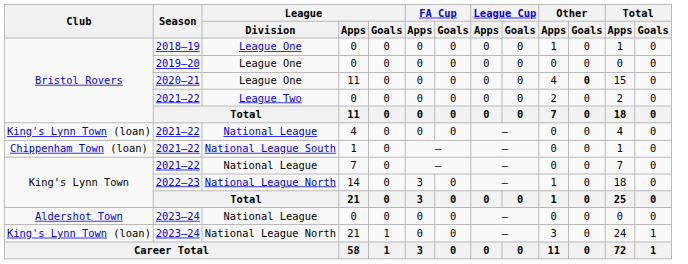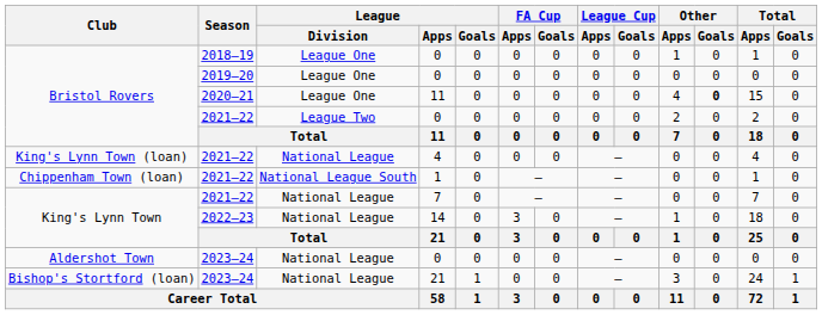14 | League / Division: National League North -> National League
2023–24 / 21 | Club: King's Lynn Town (loan) -> Bishop's Stortford (loan)
2023–24 / 21 | League / Division: National League North -> National League
